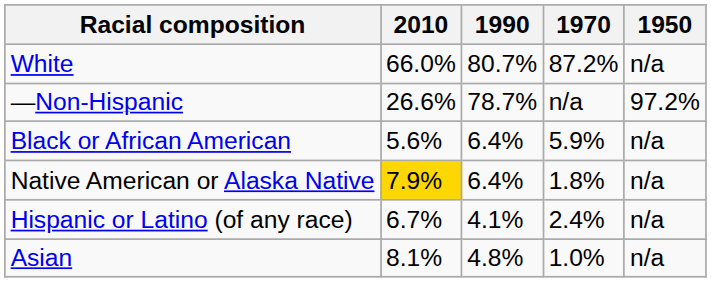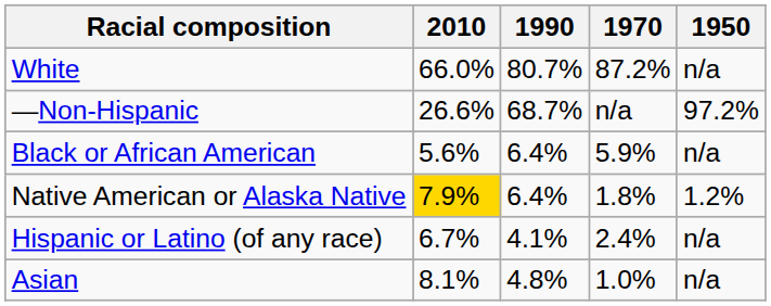—Non-Hispanic | 1990: 78.7% -> 68.7%
Native American or Alaska Native | 1950: n/a -> 1.2%
